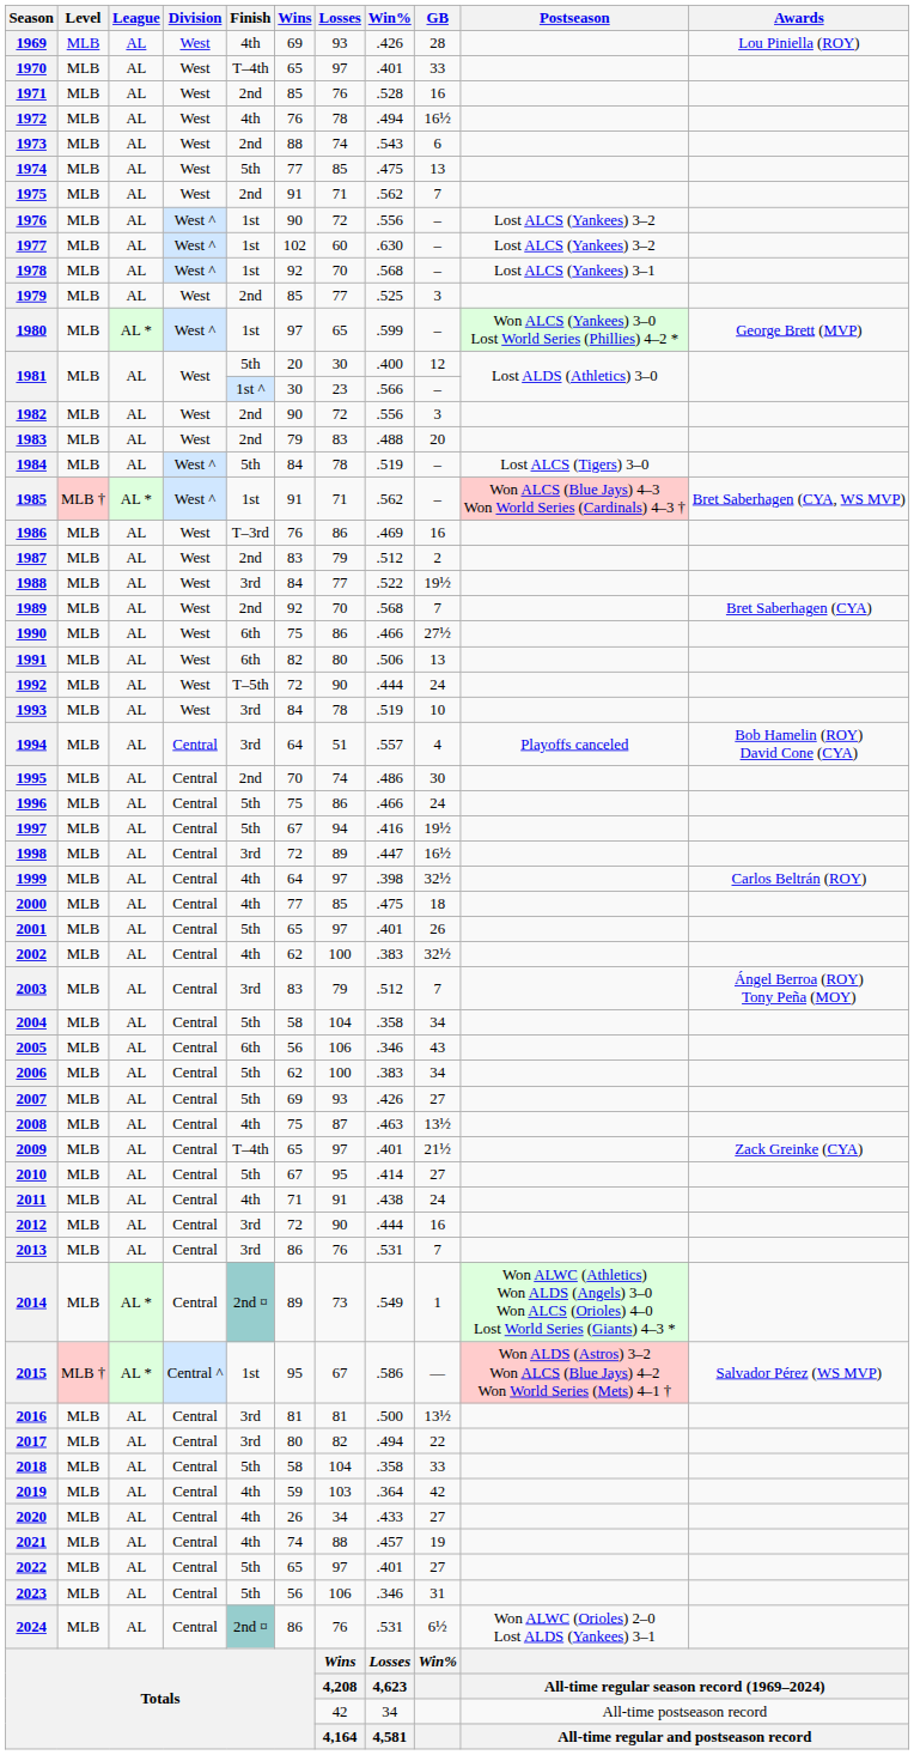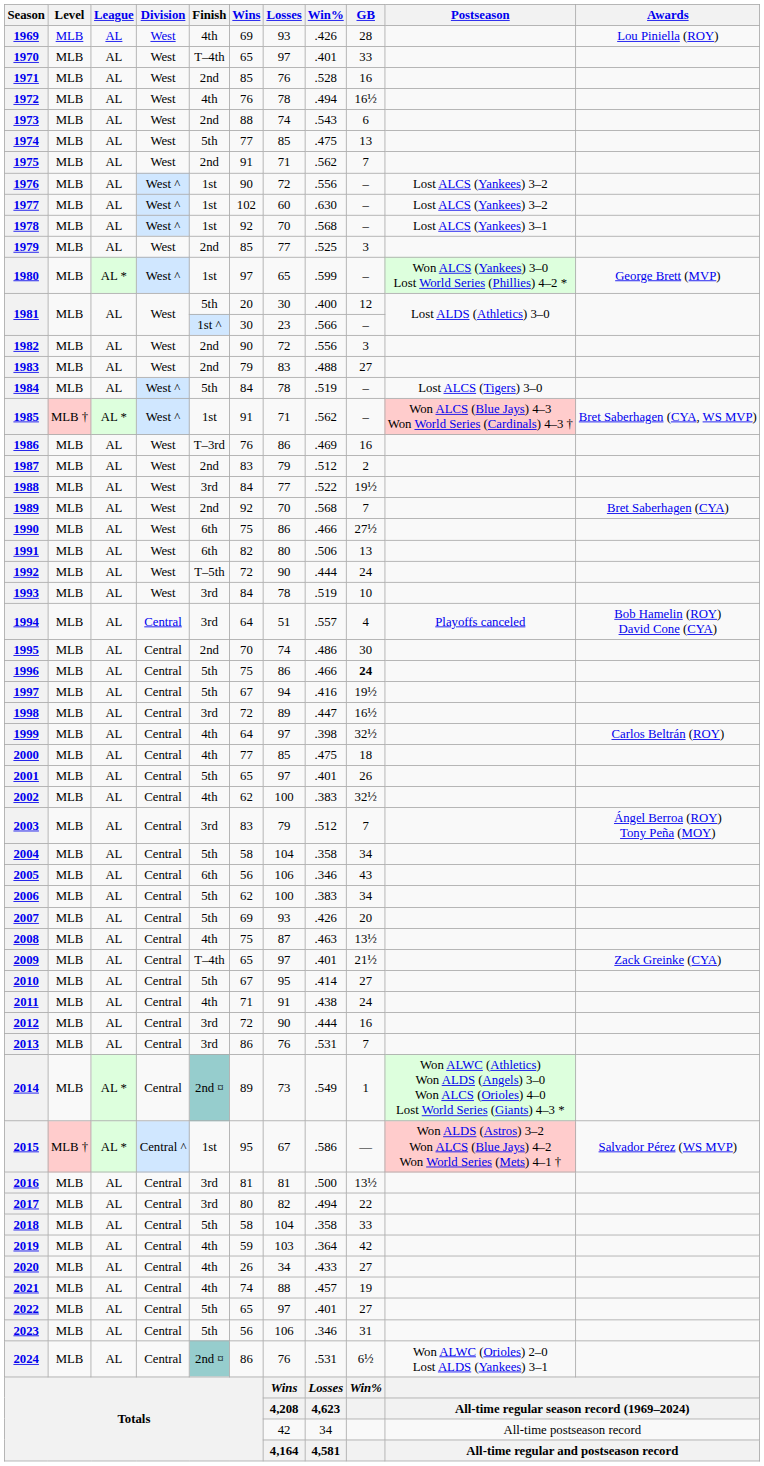1983 | GB: 20 -> 27
1996 | GB: normal -> bold
2007 | GB: 27 -> 20
